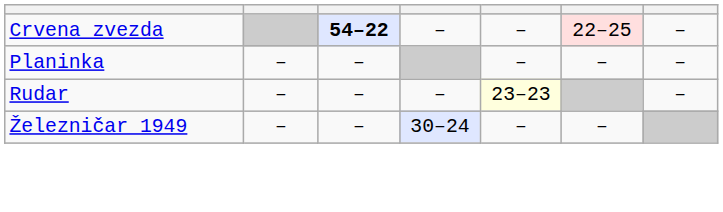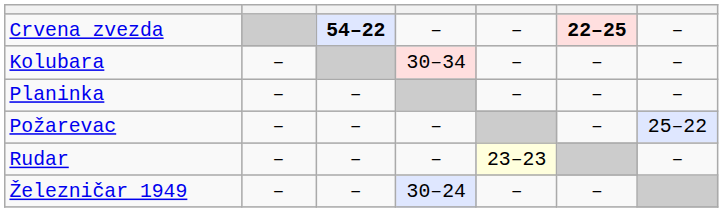Crvena zvezda | column 6: normal -> bold
+ row: Kolubara | – | 30–34 | – | – | –
+ row: Požarevac | – | – | – | – | 25–22
